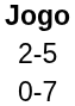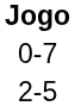rows swapped: 0-7 <-> 2-5
